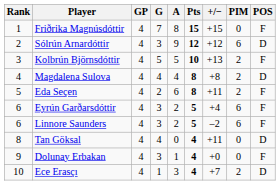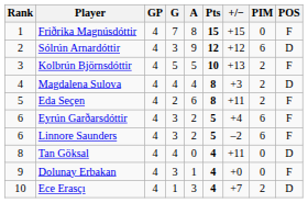Magdalena Sulova | +/−: +8 -> +3
